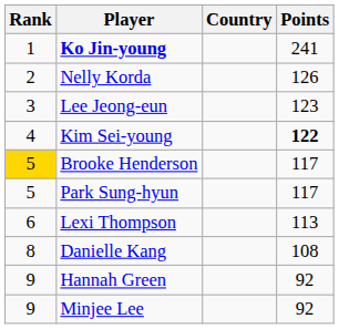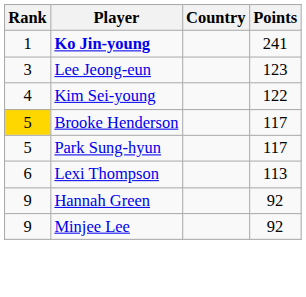- row: 2 | Nelly Korda | 126
Kim Sei-young | Points: bold -> normal
- row: 8 | Danielle Kang | 108
